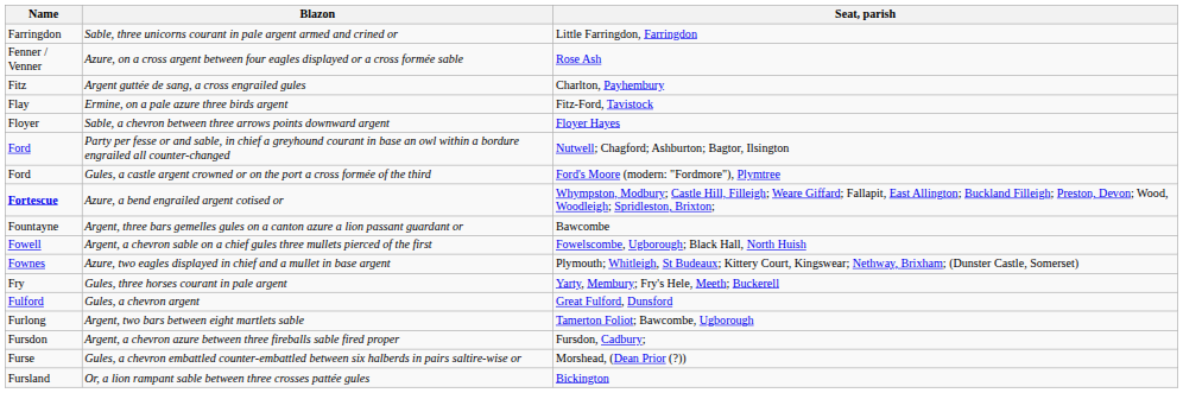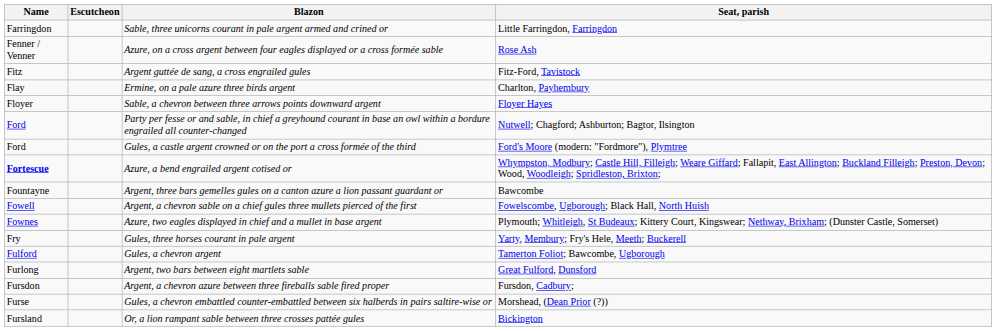+ column: Escutcheon
Argent guttée de sang, a cross engrailed gules | Seat, parish: Charlton, Payhembury -> Fitz-Ford, Tavistock
Ermine, on a pale azure three birds argent | Seat, parish: Fitz-Ford, Tavistock -> Charlton, Payhembury
Gules, a chevron argent | Seat, parish: Great Fulford, Dunsford -> Tamerton Foliot; Bawcombe, Ugborough
Argent, two bars between eight martlets sable | Seat, parish: Tamerton Foliot; Bawcombe, Ugborough -> Great Fulford, Dunsford
